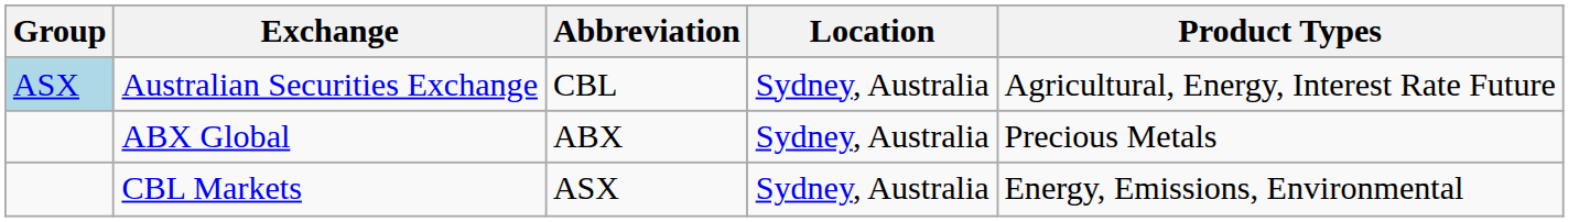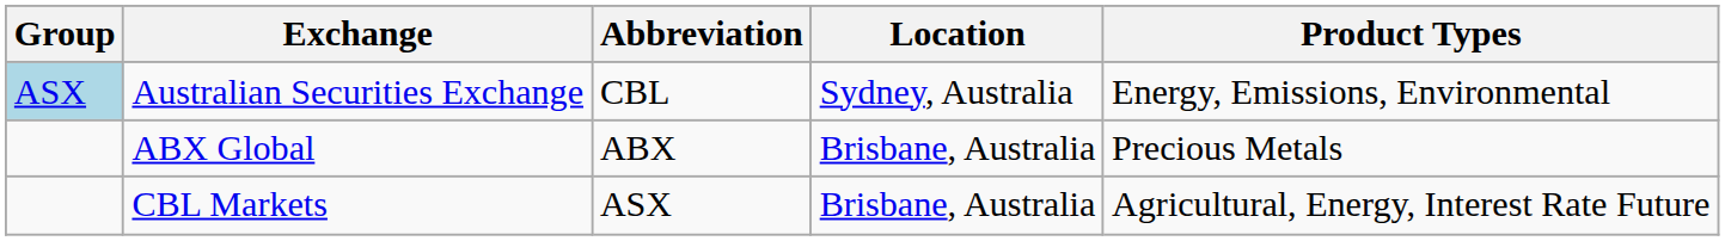Australian Securities Exchange | Product Types: Agricultural, Energy, Interest Rate Future -> Energy, Emissions, Environmental
ABX Global | Location: Sydney, Australia -> Brisbane, Australia
CBL Markets | Location: Sydney, Australia -> Brisbane, Australia
CBL Markets | Product Types: Energy, Emissions, Environmental -> Agricultural, Energy, Interest Rate Future
